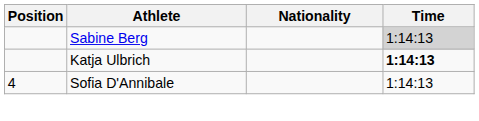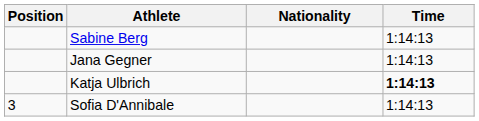Sabine Berg | Time: lightgrey background -> no background
+ row: Jana Gegner | 1:14:13
Sofia D'Annibale | Position: 4 -> 3
